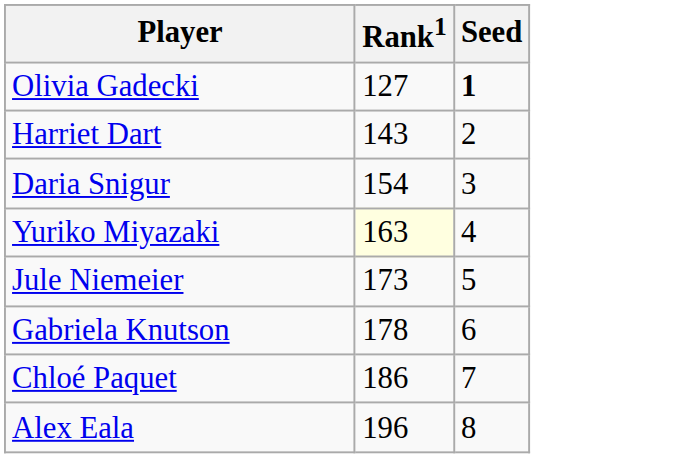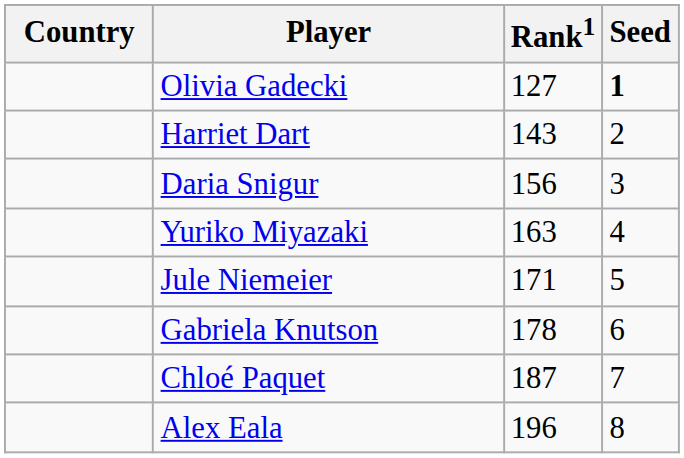+ column: Country
Daria Snigur | Rank1: 154 -> 156
Yuriko Miyazaki | Rank1: lightyellow background -> no background
Jule Niemeier | Rank1: 173 -> 171
Chloé Paquet | Rank1: 186 -> 187
